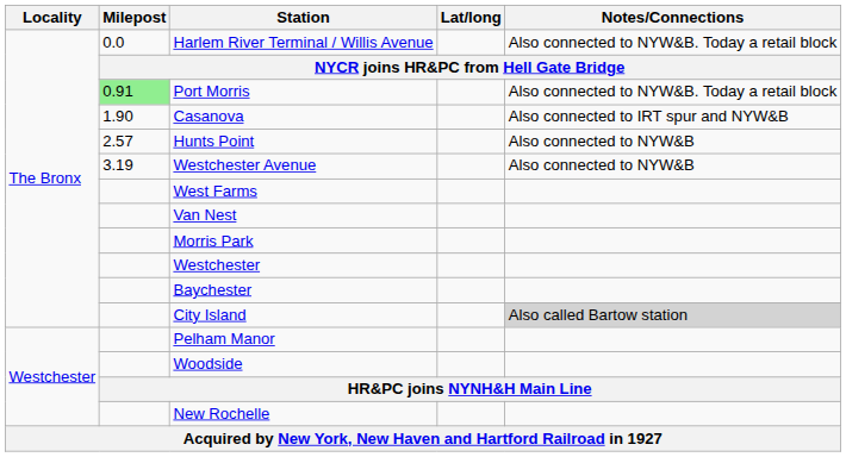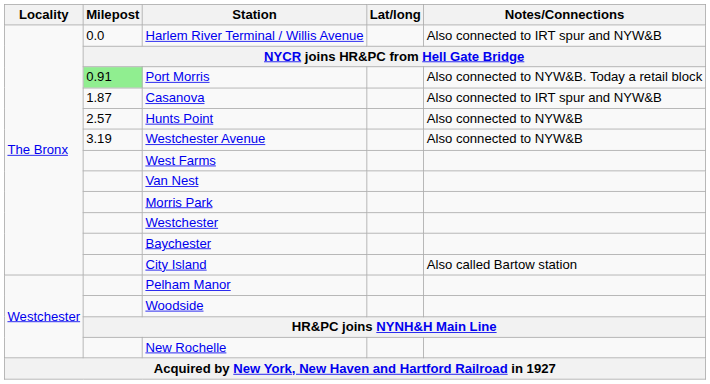Harlem River Terminal / Willis Avenue | Notes/Connections: Also connected to NYW&B. Today a retail block -> Also connected to IRT spur and NYW&B
Casanova | Milepost: 1.90 -> 1.87
City Island | Notes/Connections: lightgrey background -> no background
